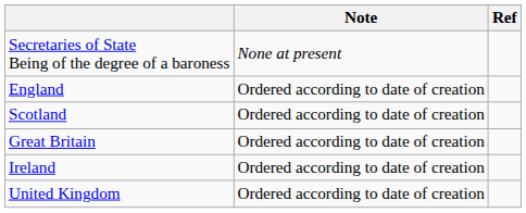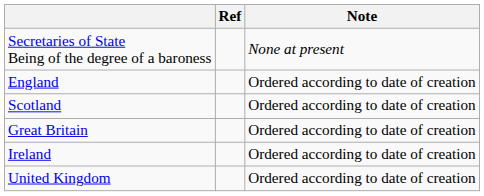columns swapped: Note <-> Ref
